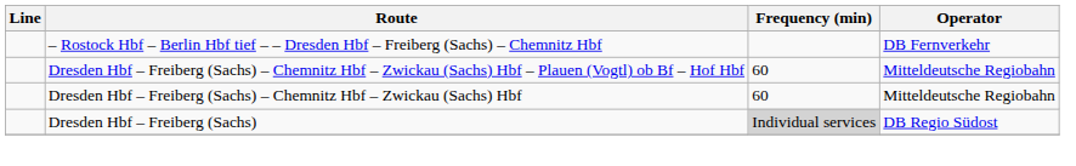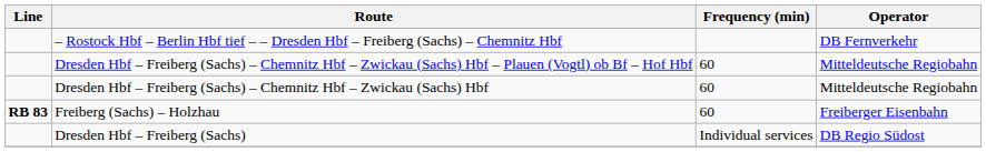+ row: RB 83 | Freiberg (Sachs) – Holzhau | 60 | Freiberger Eisenbahn
Dresden Hbf – Freiberg (Sachs) | Frequency (min): lightgrey background -> no background
